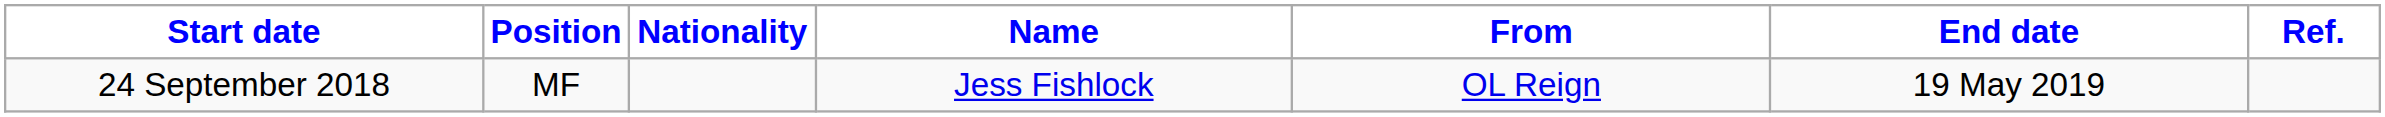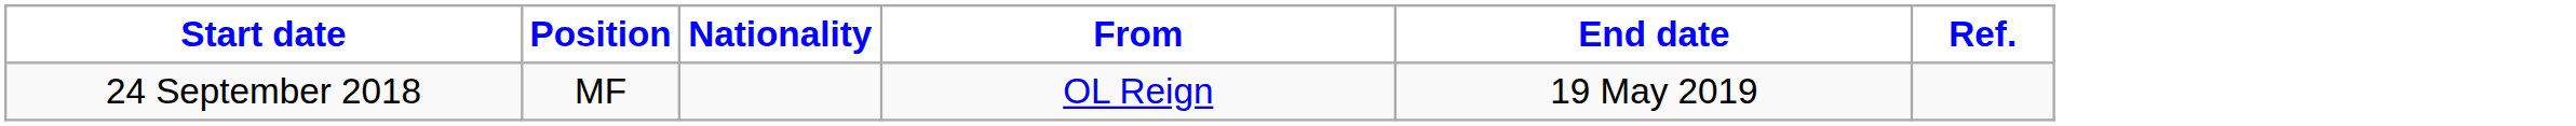- column: Name | Jess Fishlock
